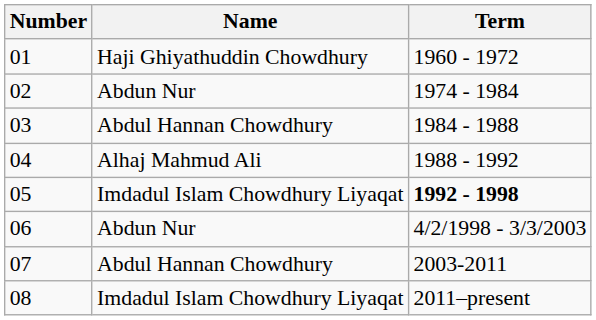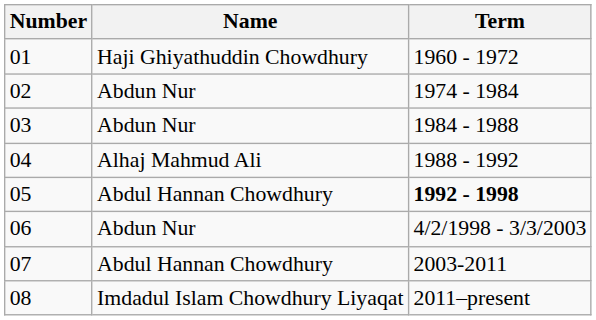03 | Name: Abdul Hannan Chowdhury -> Abdun Nur
05 | Name: Imdadul Islam Chowdhury Liyaqat -> Abdul Hannan Chowdhury
